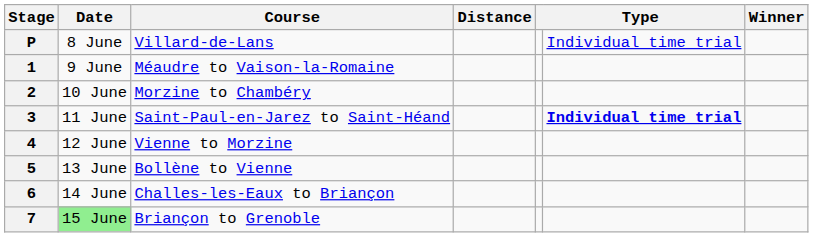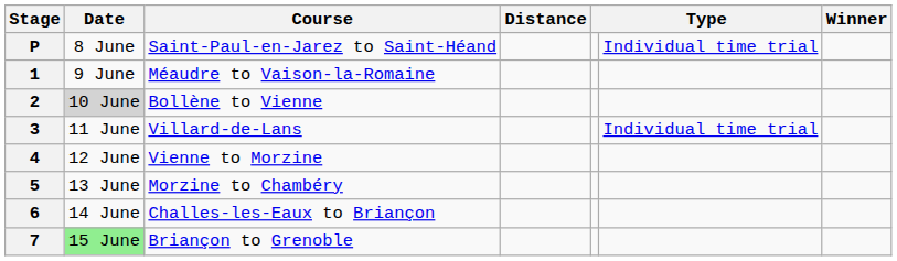P | Course: Villard-de-Lans -> Saint-Paul-en-Jarez to Saint-Héand
2 | Date: no background -> lightgrey background
2 | Course: Morzine to Chambéry -> Bollène to Vienne
3 | Course: Saint-Paul-en-Jarez to Saint-Héand -> Villard-de-Lans
3 | column 6: bold -> normal
5 | Course: Bollène to Vienne -> Morzine to Chambéry
